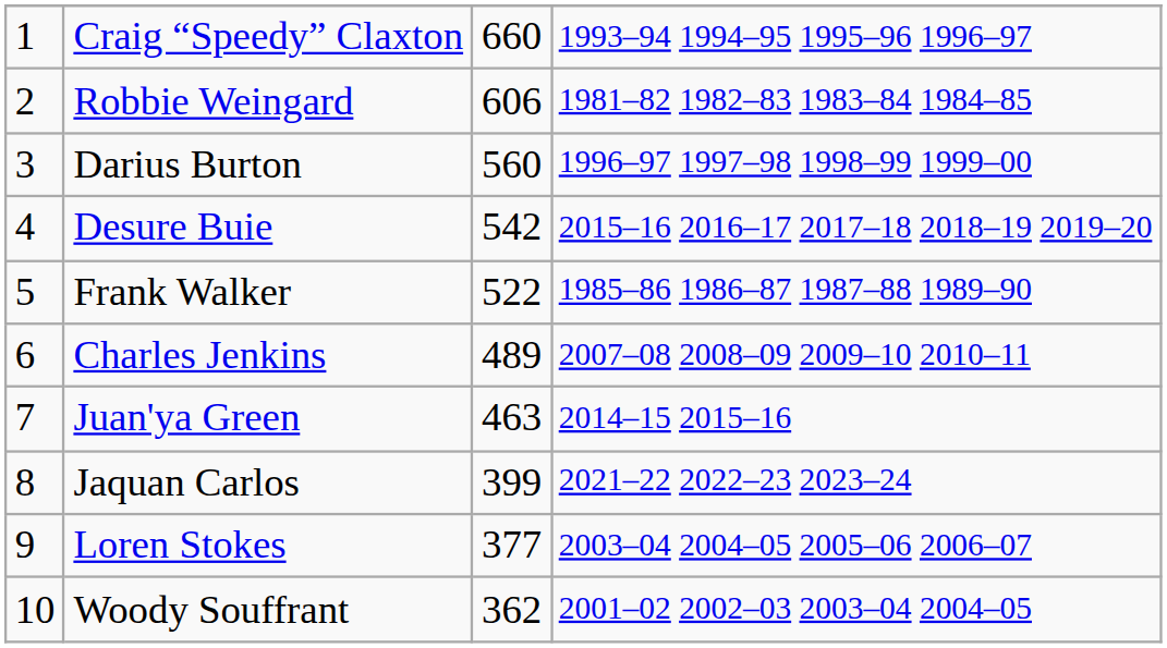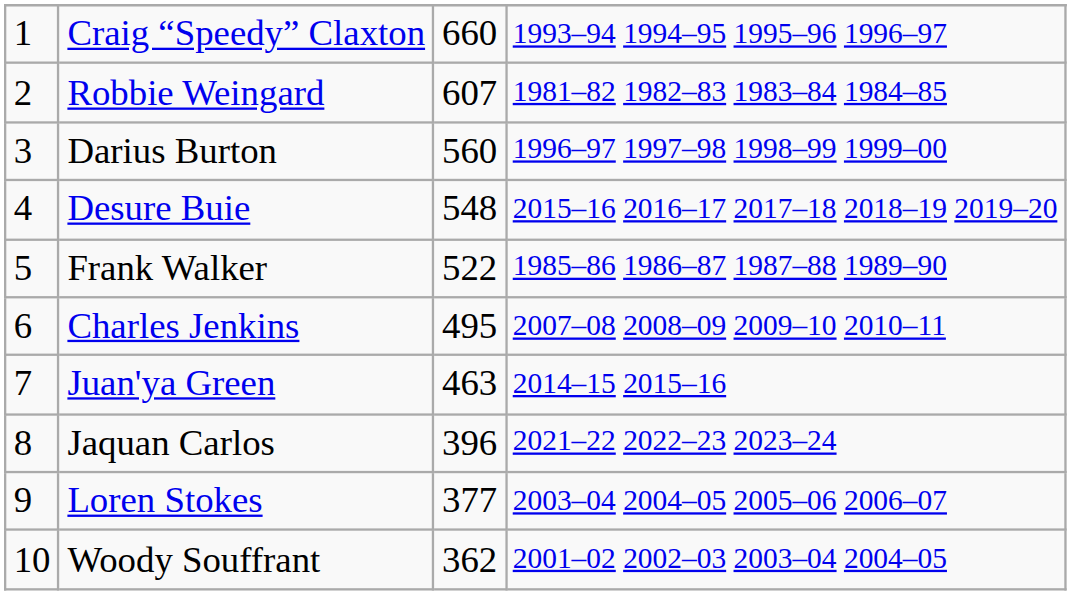Robbie Weingard | column 3: 606 -> 607
Desure Buie | column 3: 542 -> 548
Charles Jenkins | column 3: 489 -> 495
Jaquan Carlos | column 3: 399 -> 396
